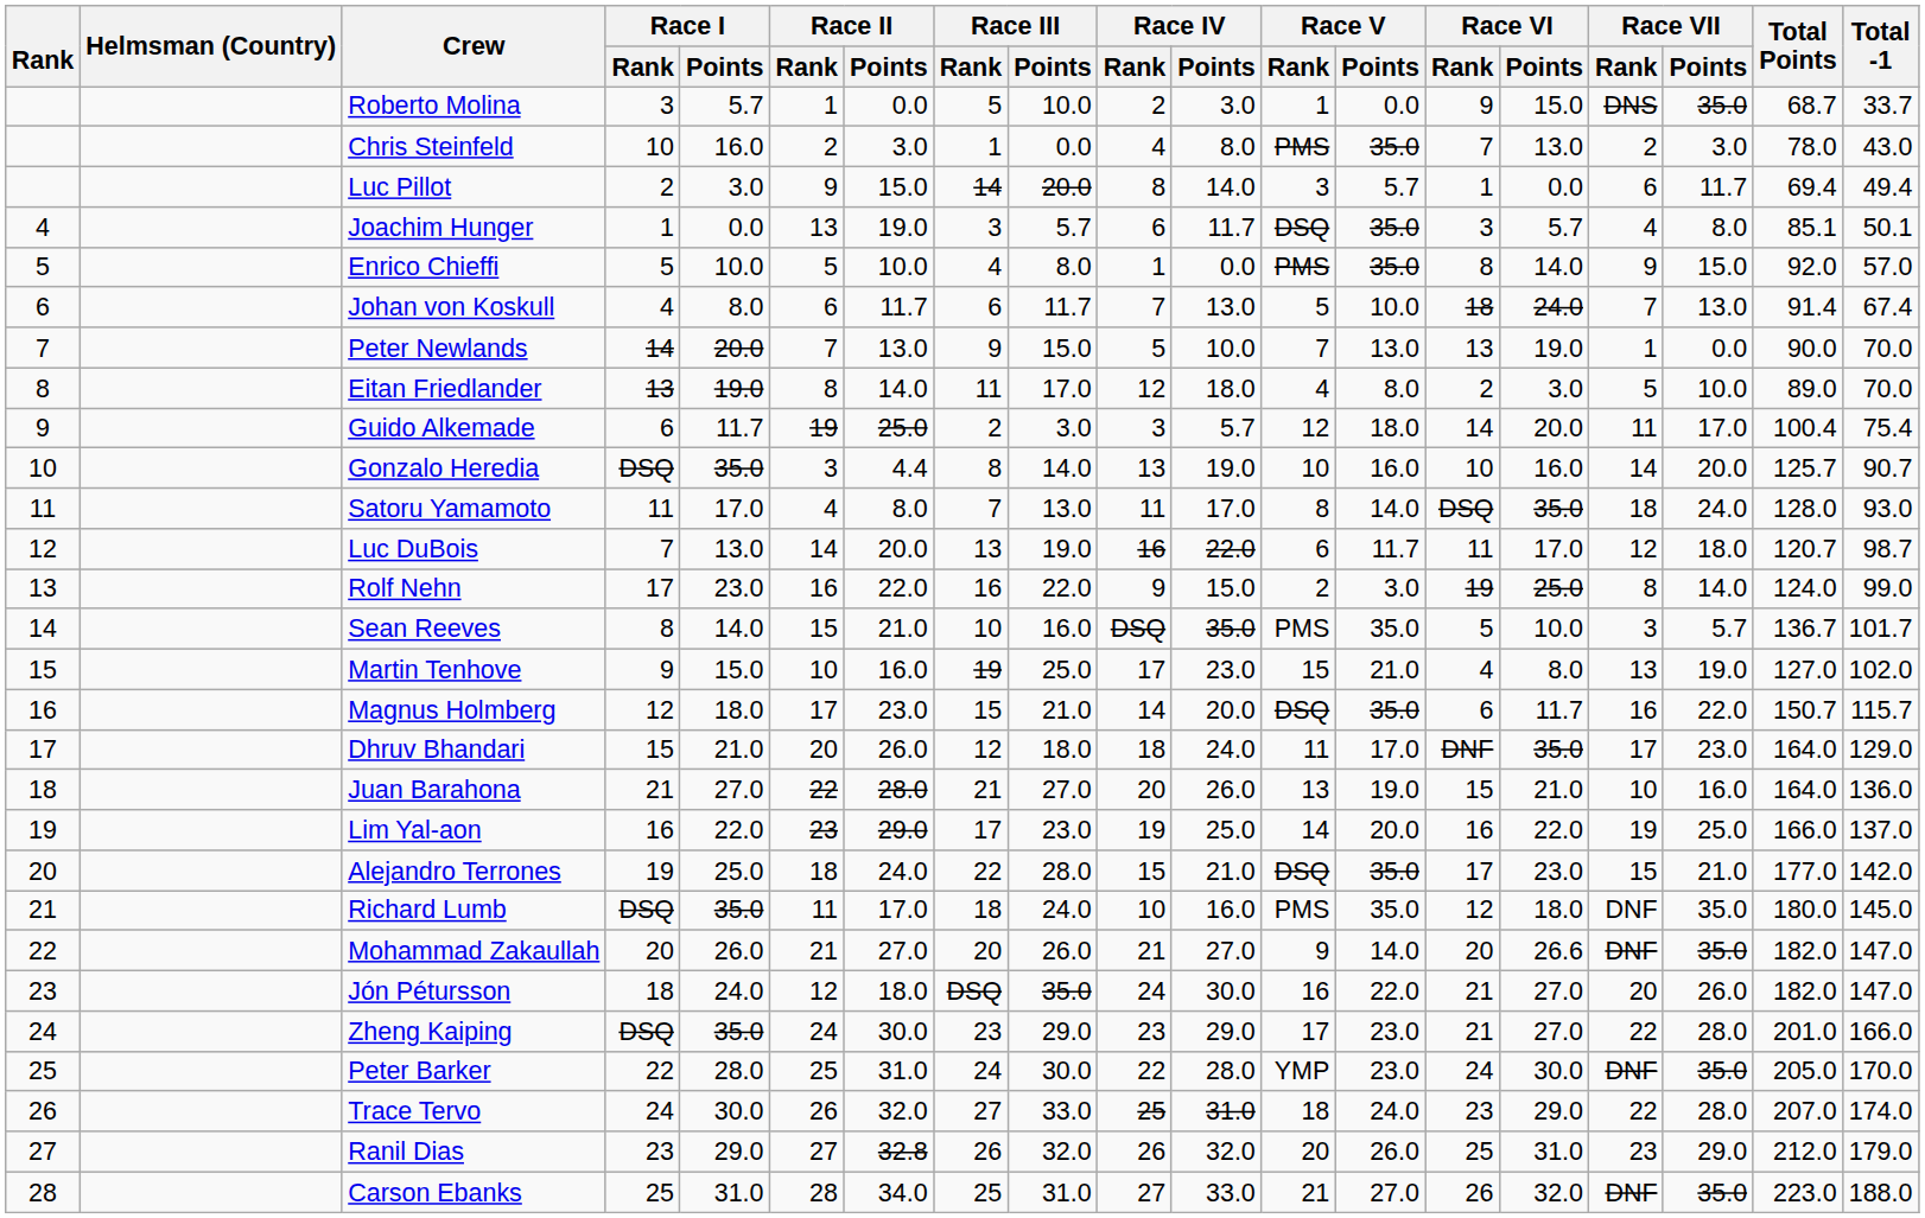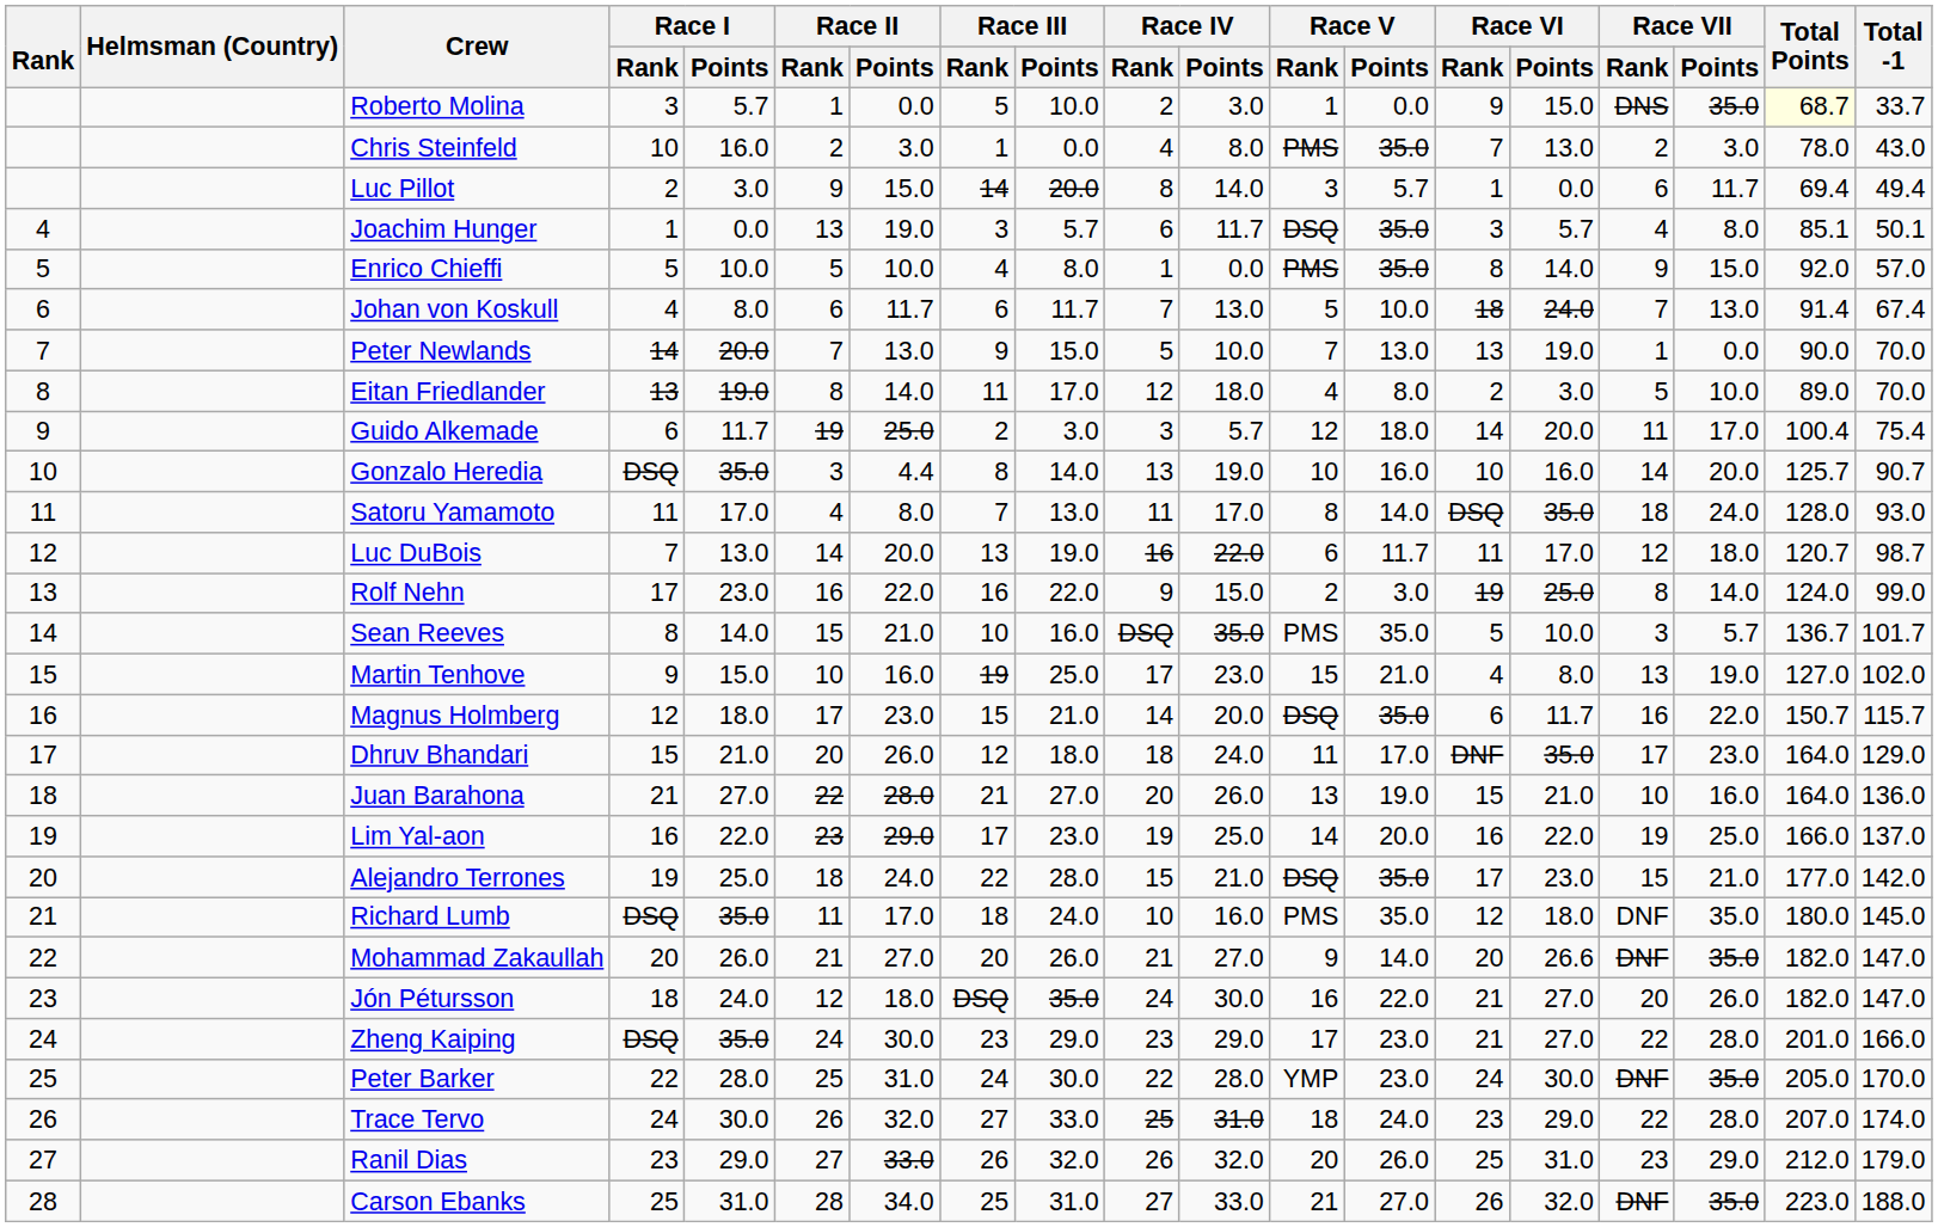Roberto Molina | Total Points: no background -> lightyellow background
Ranil Dias | Race II / Points: 32.8 -> 33.0
